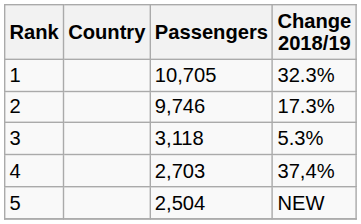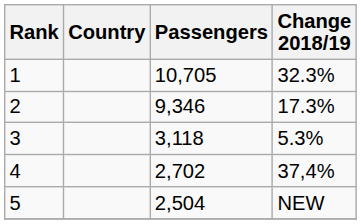2 | Passengers: 9,746 -> 9,346
4 | Passengers: 2,703 -> 2,702
